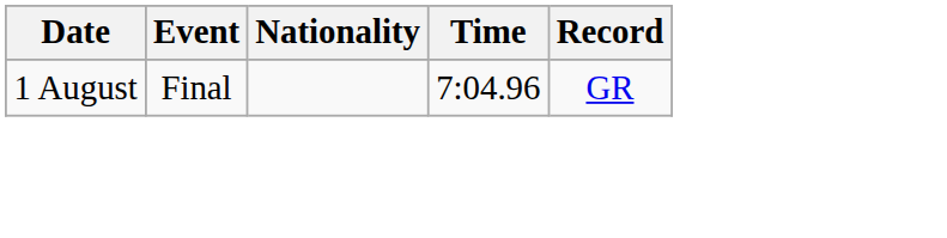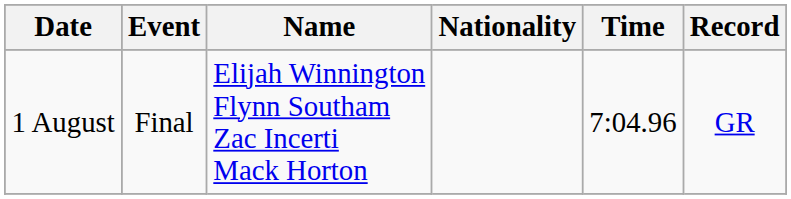+ column: Name | Elijah Winnington Flynn Southam Zac Incerti Mack Horton
